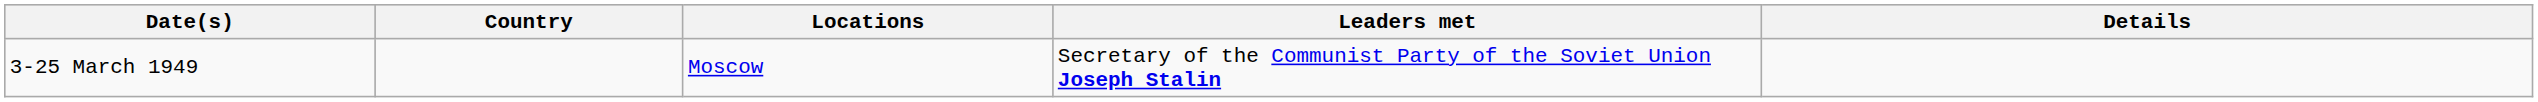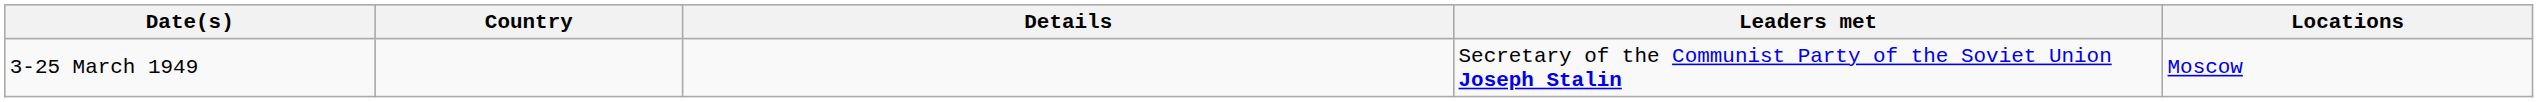columns swapped: Locations <-> Details
